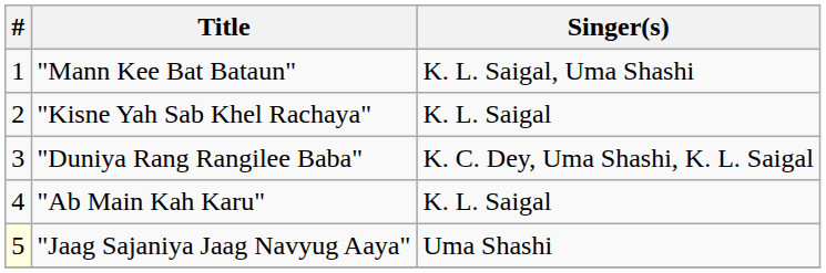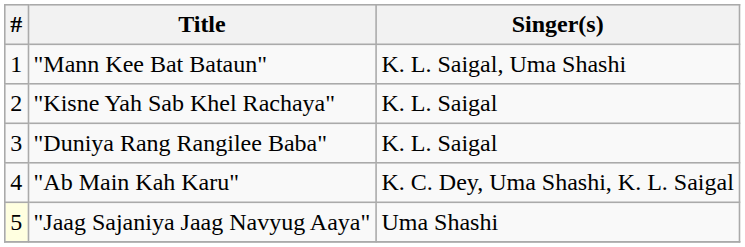"Duniya Rang Rangilee Baba" | Singer(s): K. C. Dey, Uma Shashi, K. L. Saigal -> K. L. Saigal
"Ab Main Kah Karu" | Singer(s): K. L. Saigal -> K. C. Dey, Uma Shashi, K. L. Saigal
